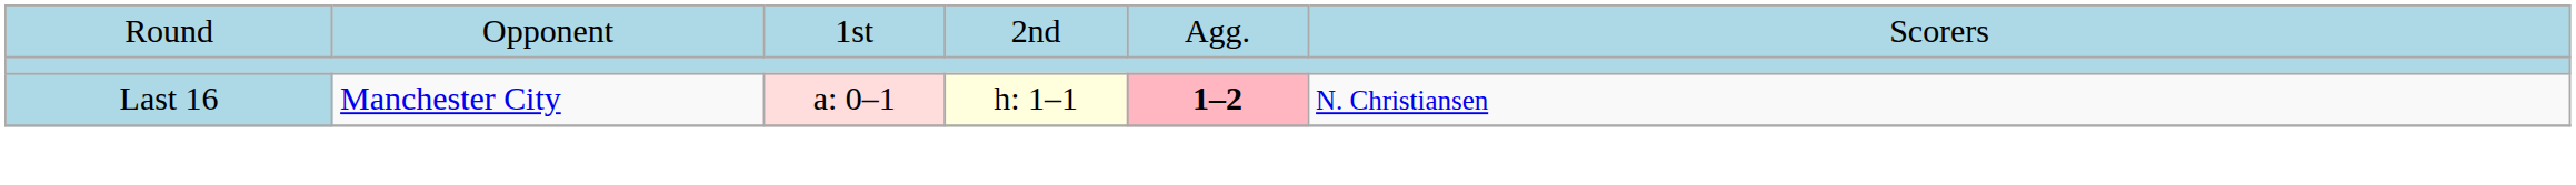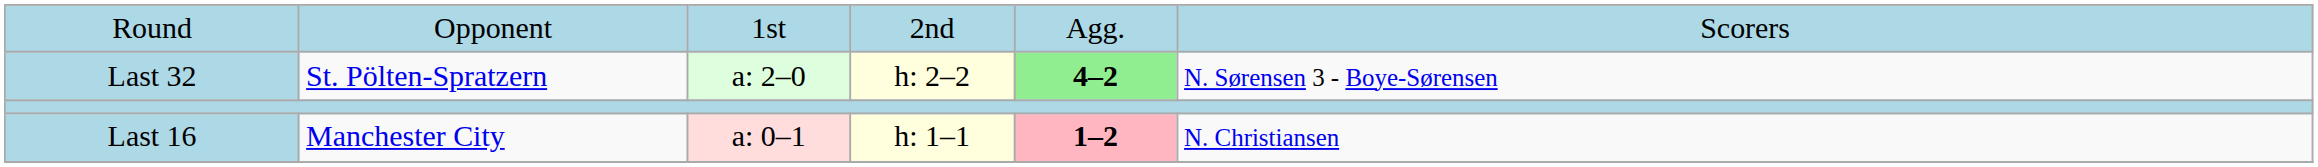+ row: Last 32 | St. Pölten-Spratzern | a: 2–0 | h: 2–2 | 4–2 | N. Sørensen 3 - Boye-Sørensen
